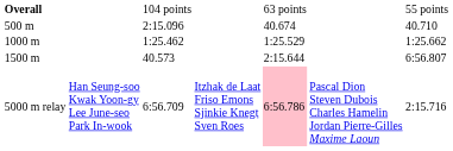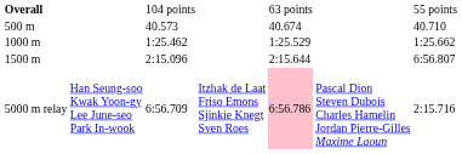500 m | column 3: 2:15.096 -> 40.573
1500 m | column 3: 40.573 -> 2:15.096
